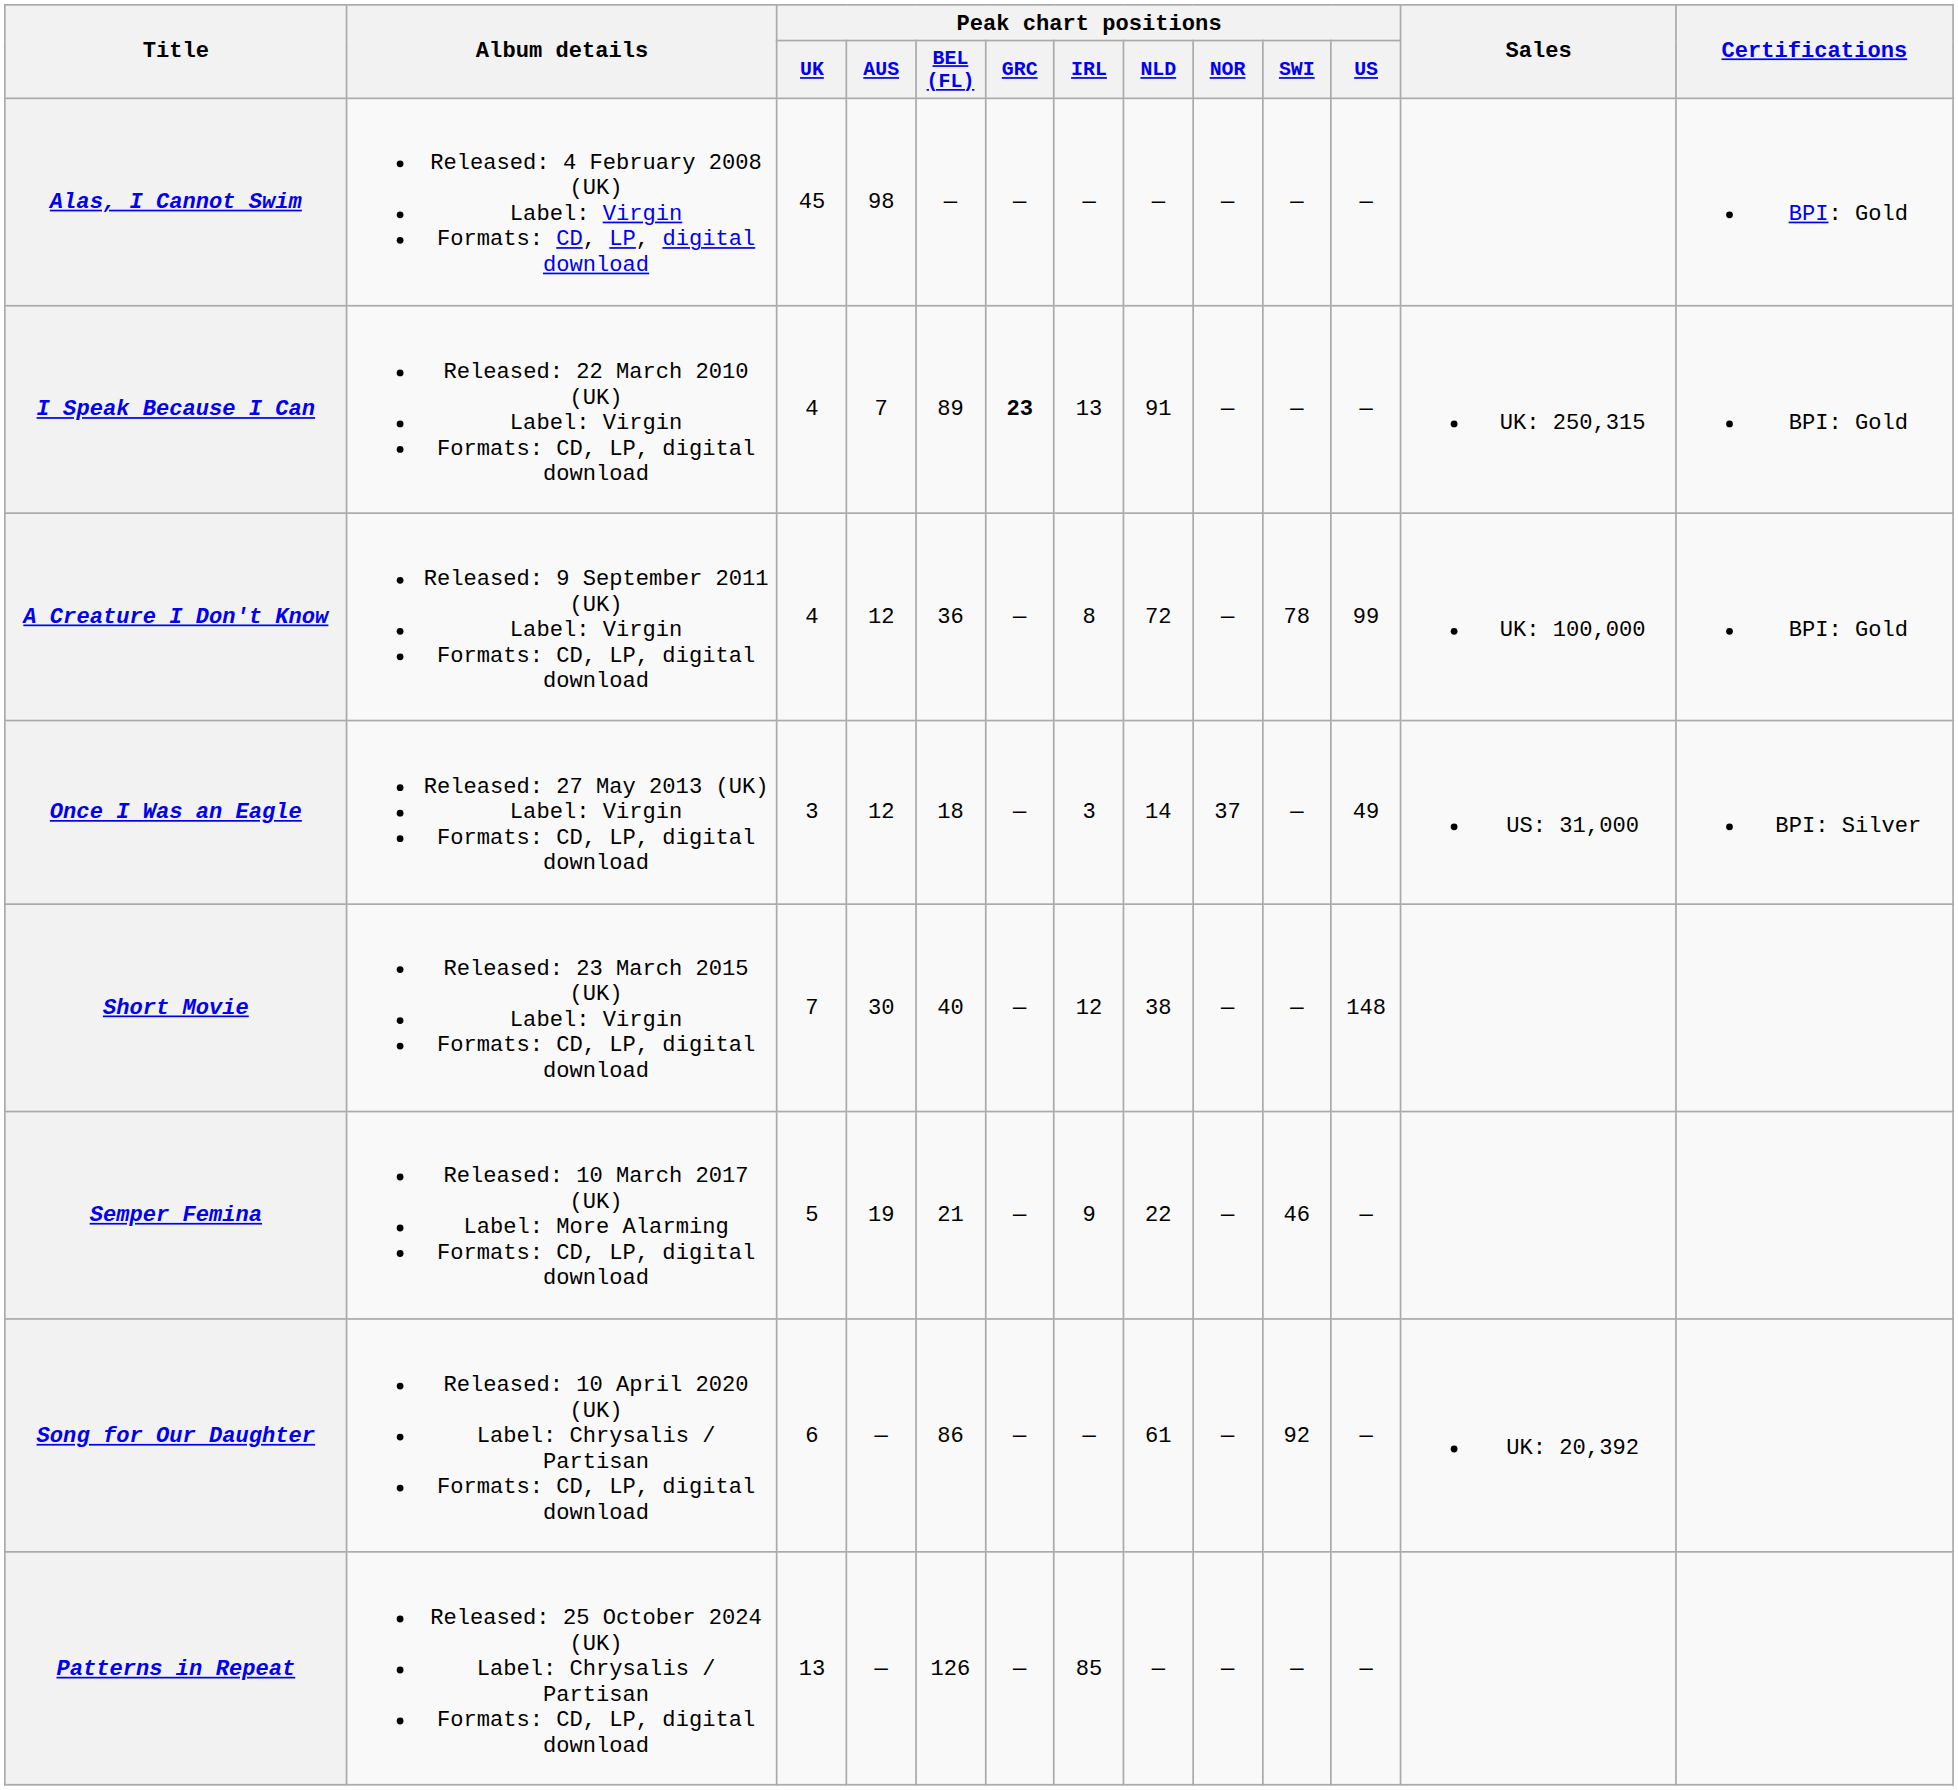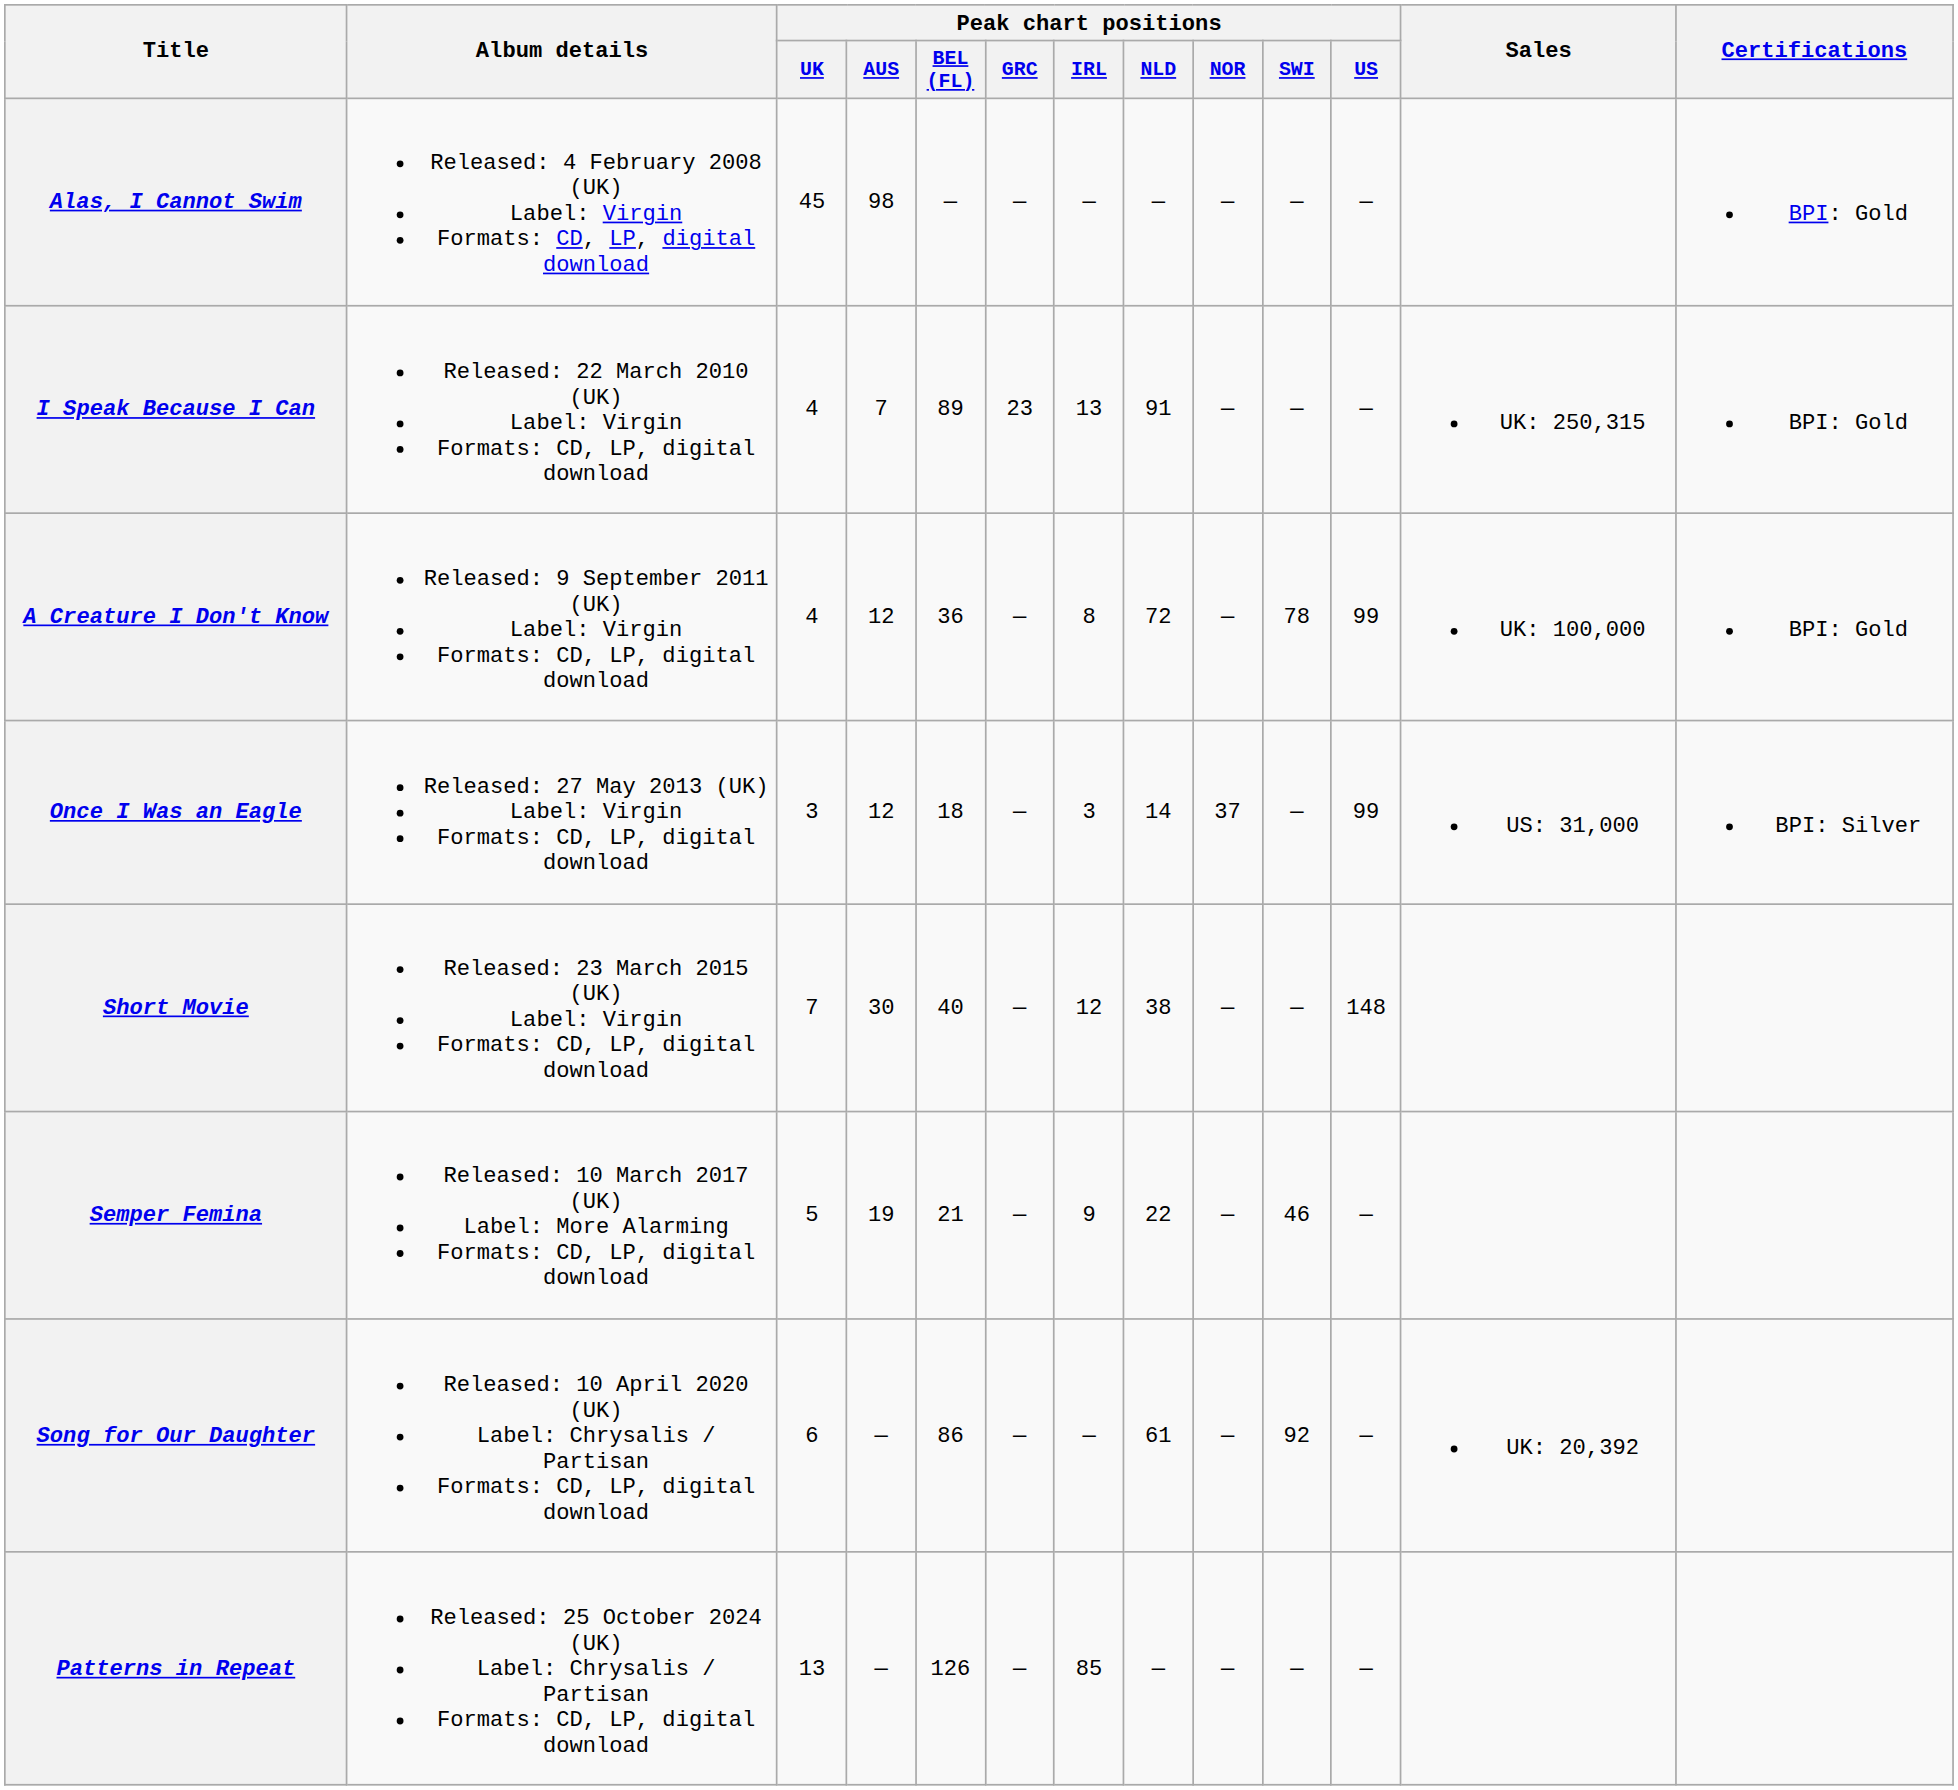I Speak Because I Can | Peak chart positions / GRC: bold -> normal
Once I Was an Eagle | Peak chart positions / US: 49 -> 99
